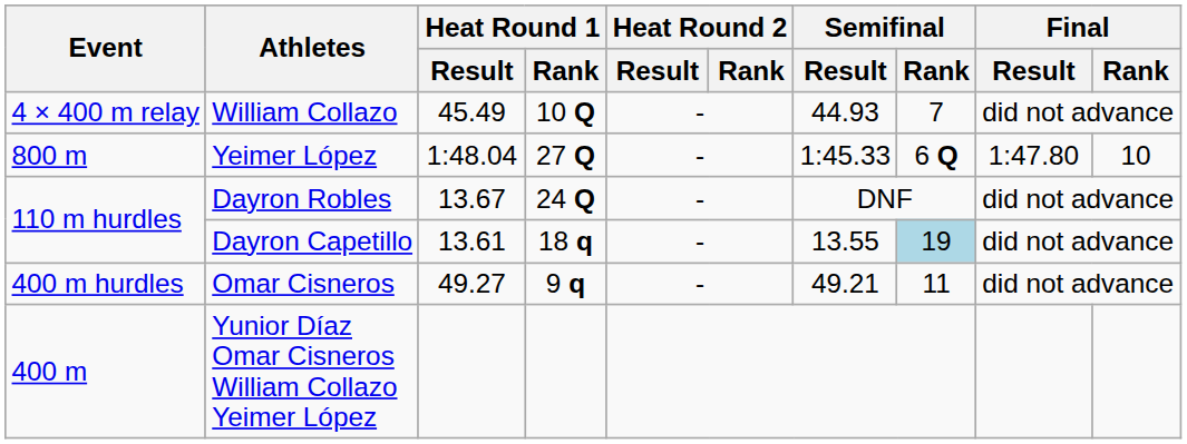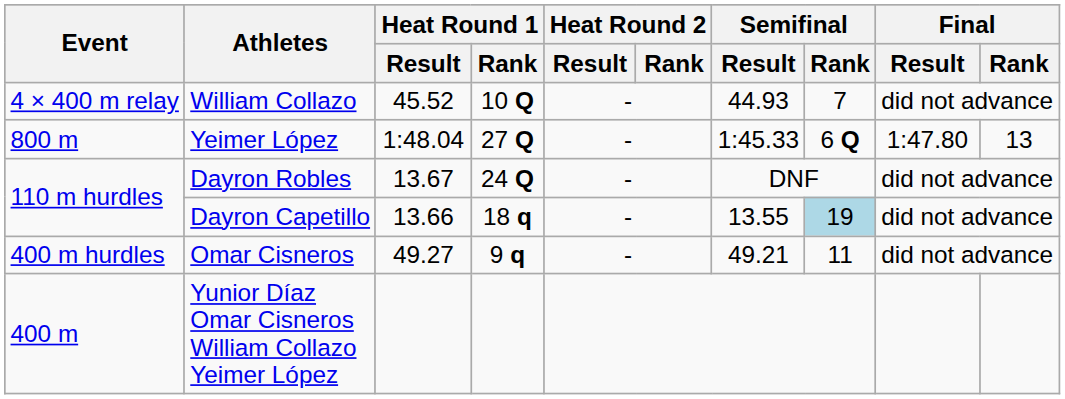William Collazo | Heat Round 1 / Result: 45.49 -> 45.52
Yeimer López | Final / Rank: 10 -> 13
Dayron Capetillo | Heat Round 1 / Result: 13.61 -> 13.66
